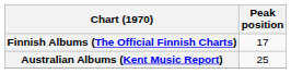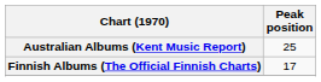rows swapped: Australian Albums (Kent Music Report) <-> Finnish Albums (The Official Finnish Charts)
